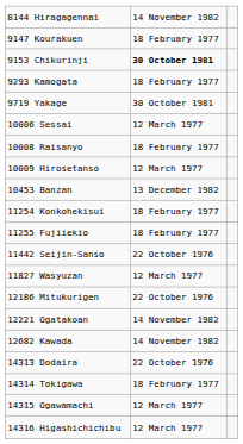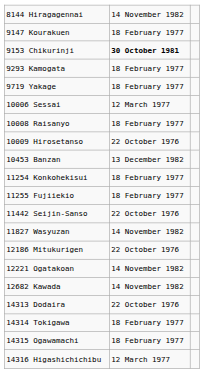9719 Yakage | column 2: 30 October 1981 -> 18 February 1977
10009 Hirosetanso | column 2: 12 March 1977 -> 22 October 1976
11827 Wasyuzan | column 2: 12 March 1977 -> 14 November 1982
14315 Ogawamachi | column 2: 12 March 1977 -> 18 February 1977
